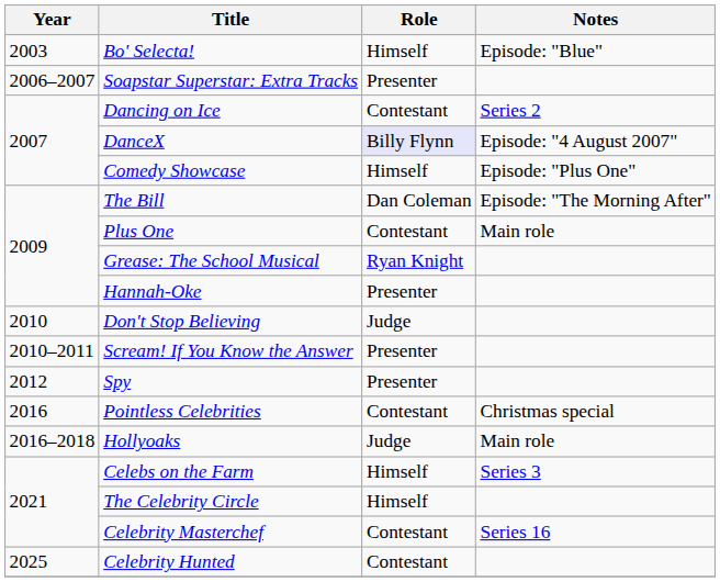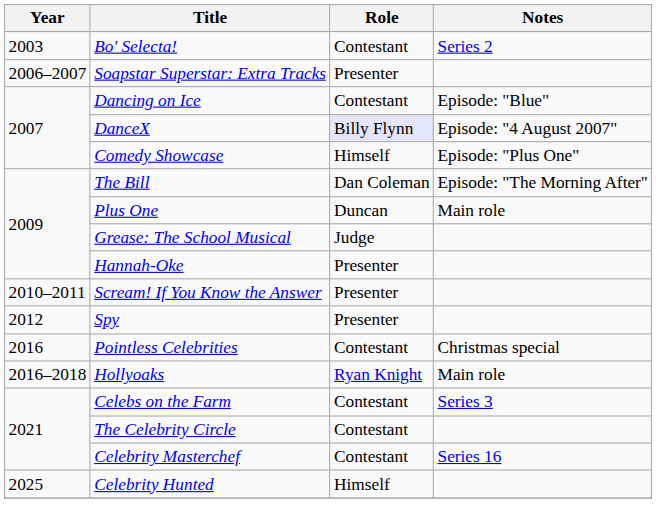Bo' Selecta! | Role: Himself -> Contestant
Bo' Selecta! | Notes: Episode: "Blue" -> Series 2
Dancing on Ice | Notes: Series 2 -> Episode: "Blue"
Plus One | Role: Contestant -> Duncan
Grease: The School Musical | Role: Ryan Knight -> Judge
- row: 2010 | Don't Stop Believing | Judge
Hollyoaks | Role: Judge -> Ryan Knight
Celebs on the Farm | Role: Himself -> Contestant
The Celebrity Circle | Role: Himself -> Contestant
Celebrity Hunted | Role: Contestant -> Himself
